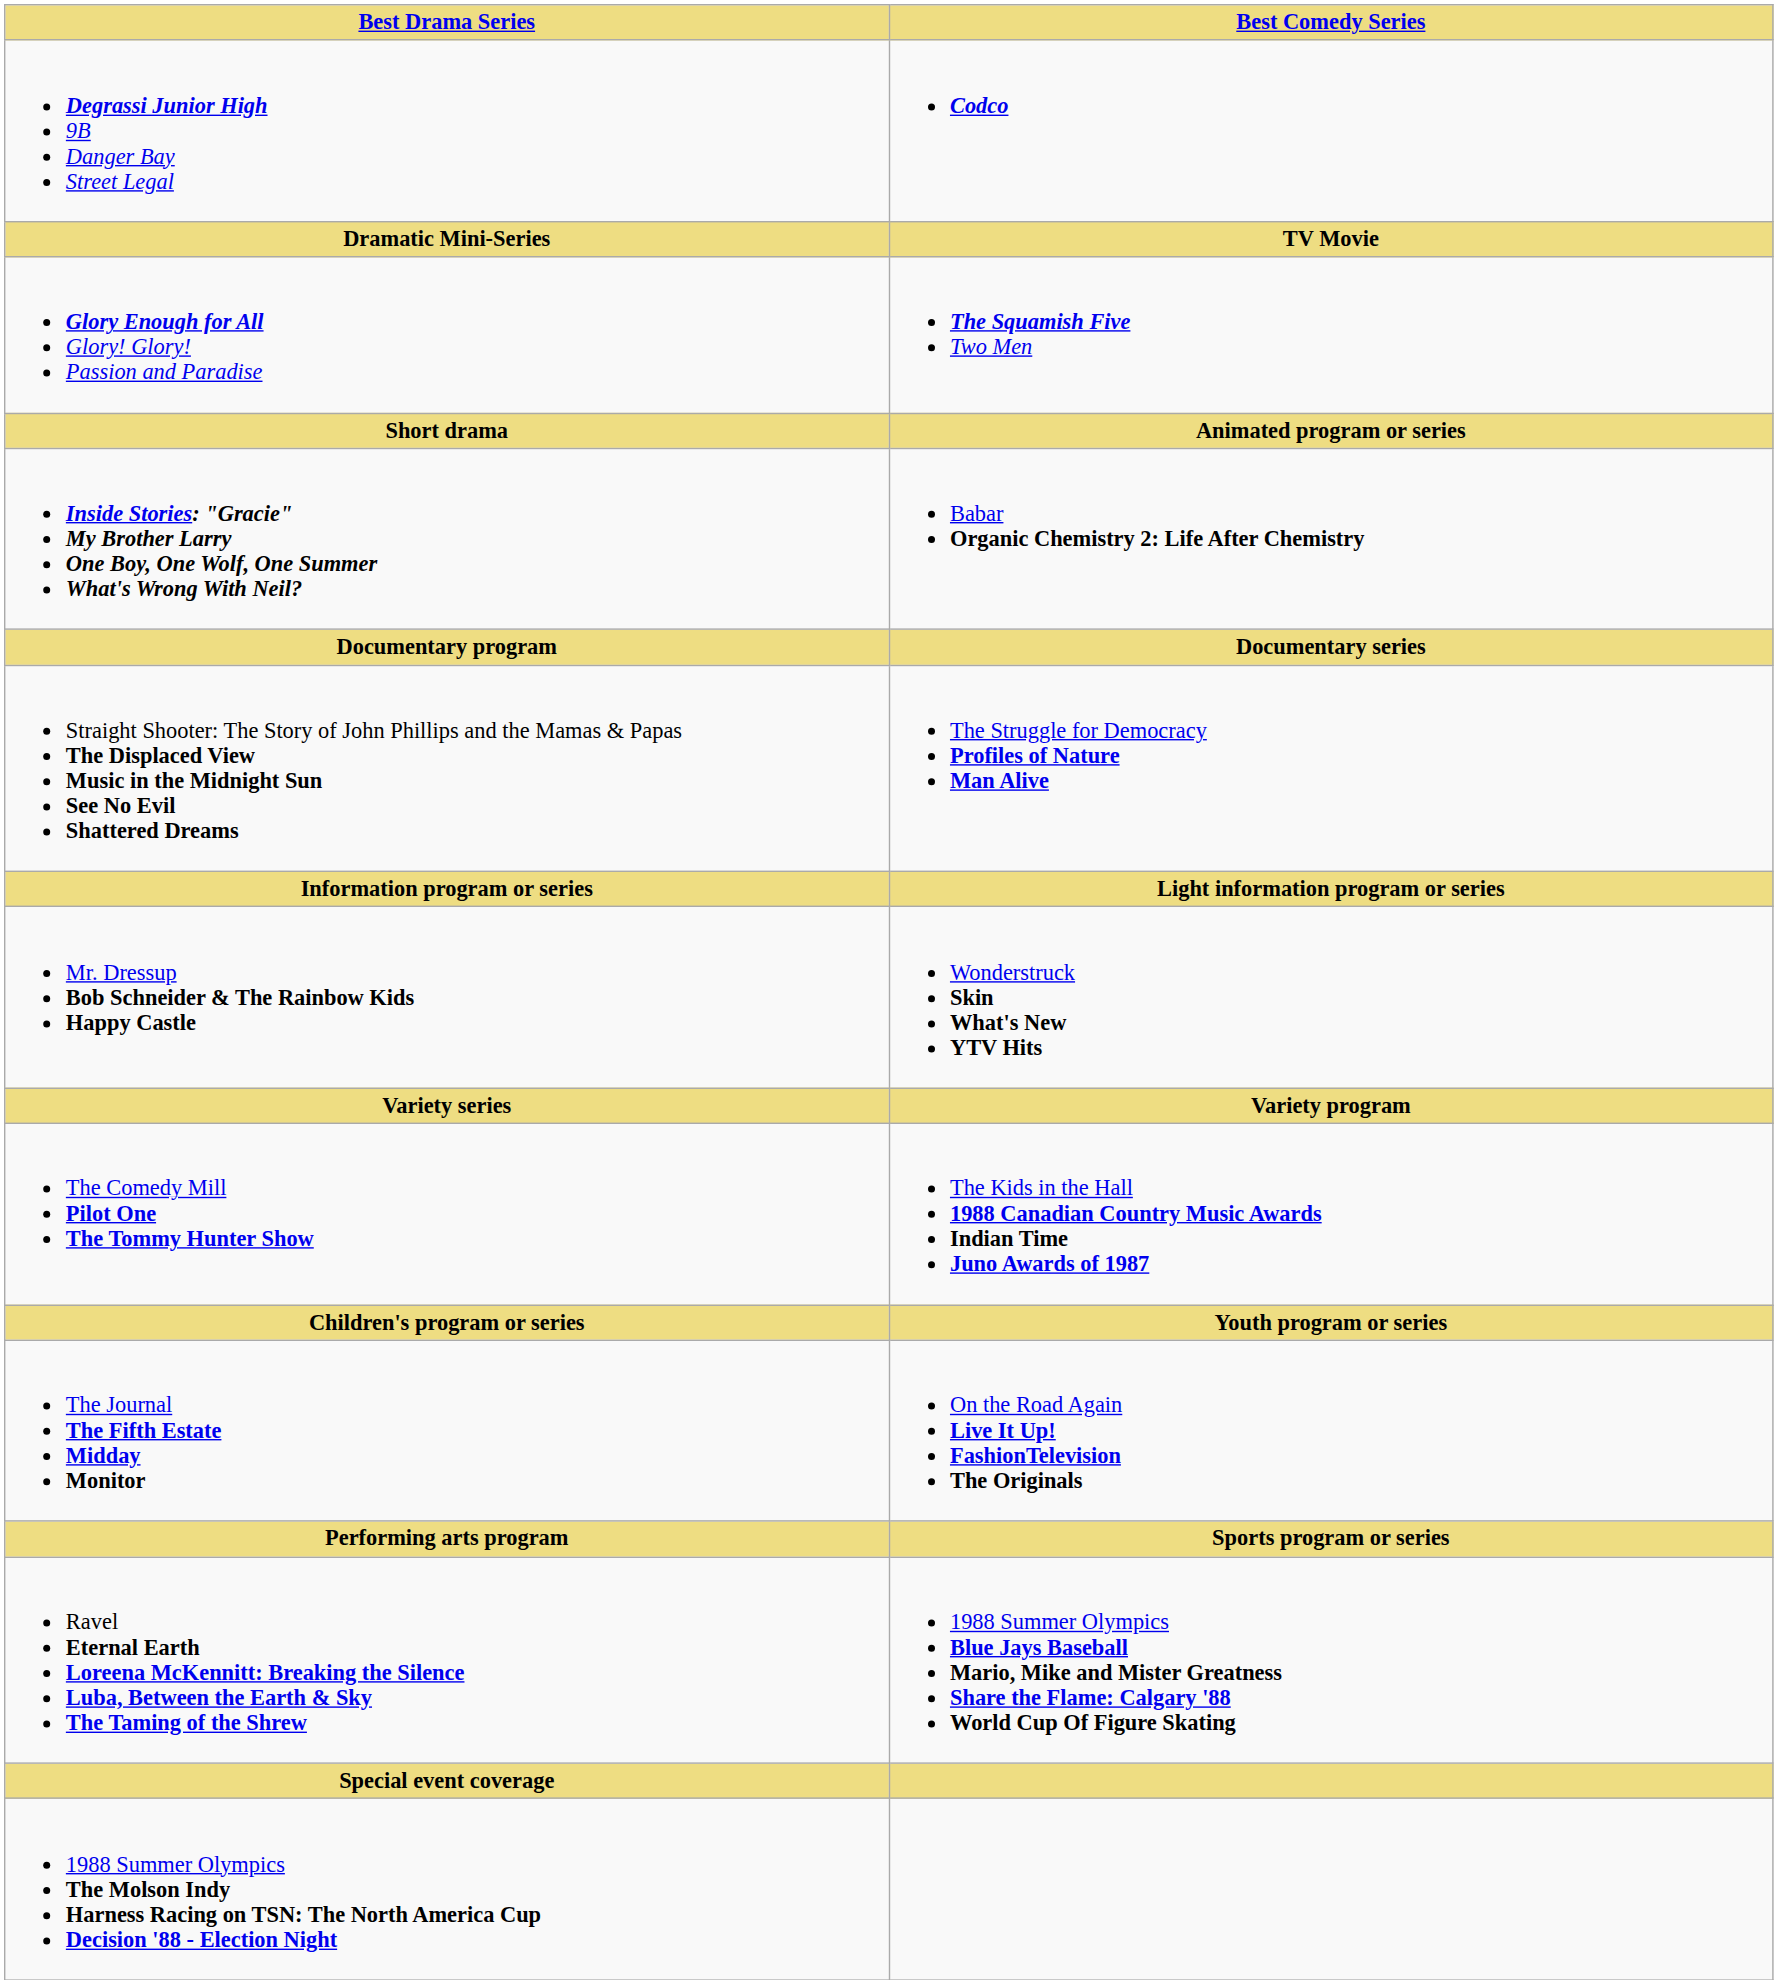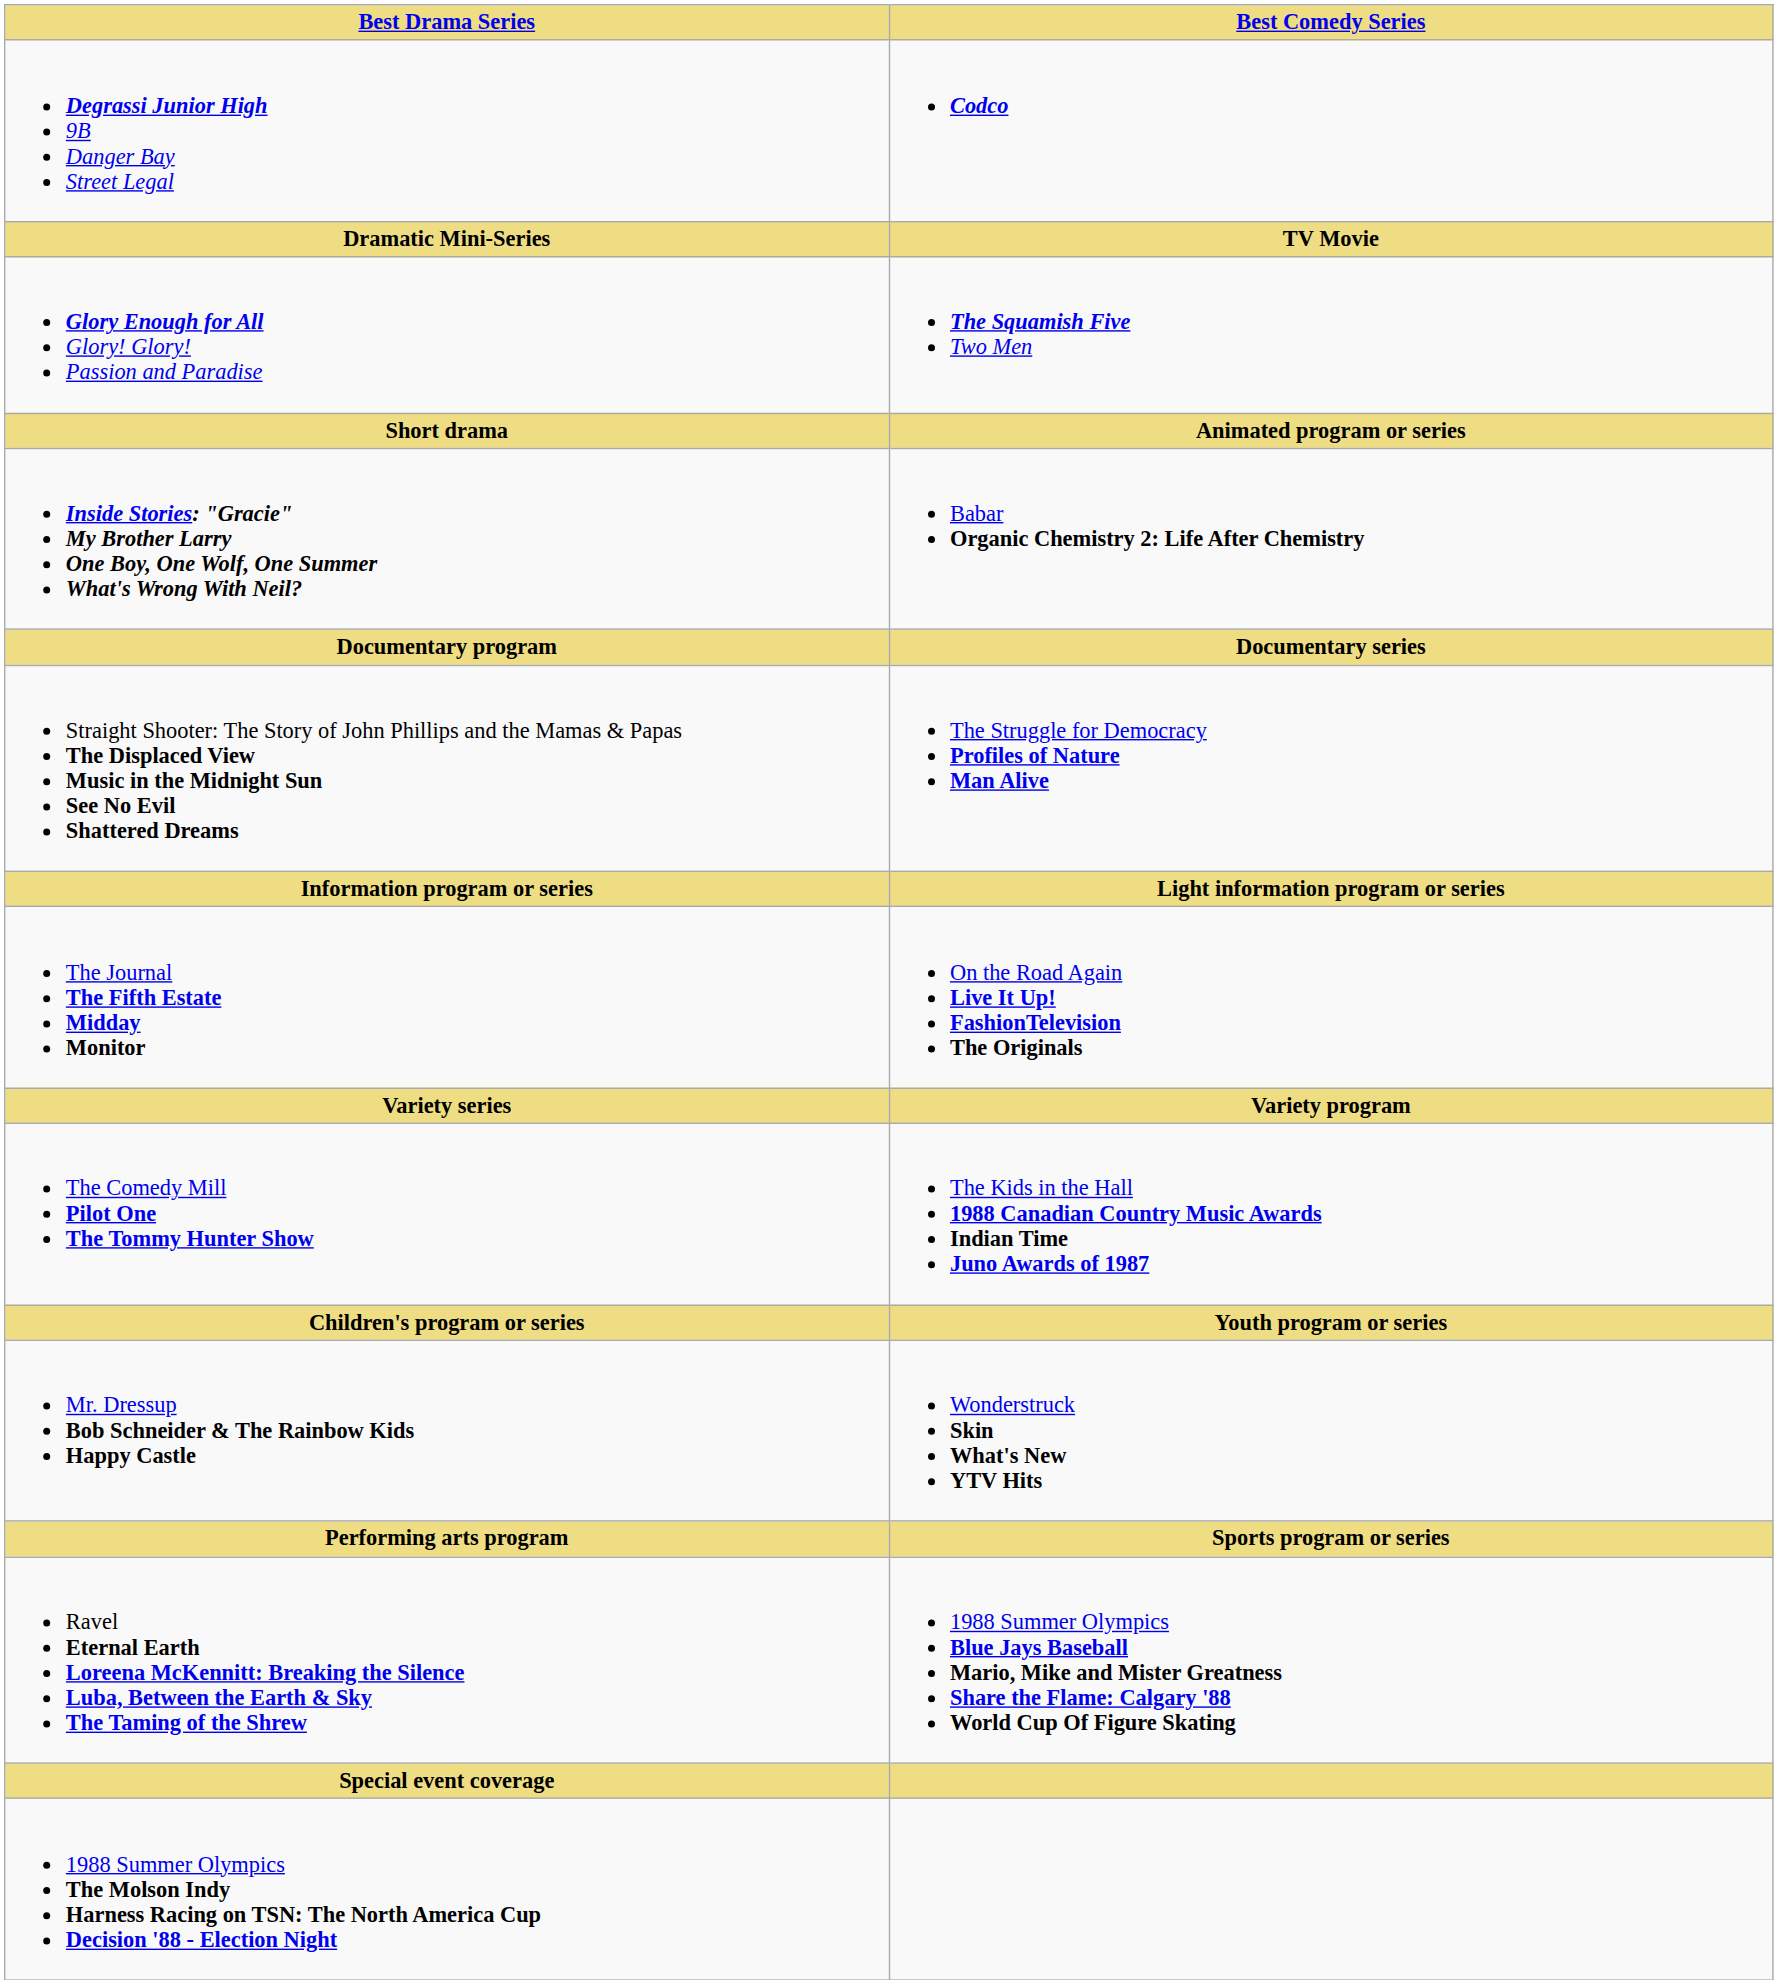rows swapped: The Journal The Fifth Estate Midday Monitor <-> Mr. Dressup Bob Schneider & The Rainbow Kids Happy Castle
